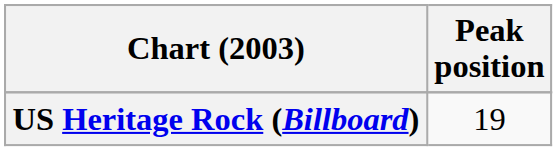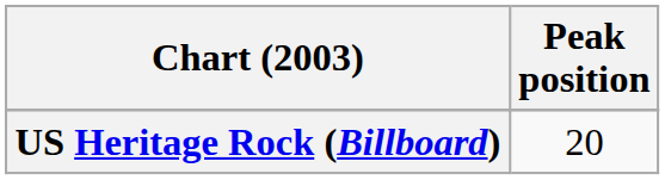US Heritage Rock (Billboard) | Peak position: 19 -> 20
